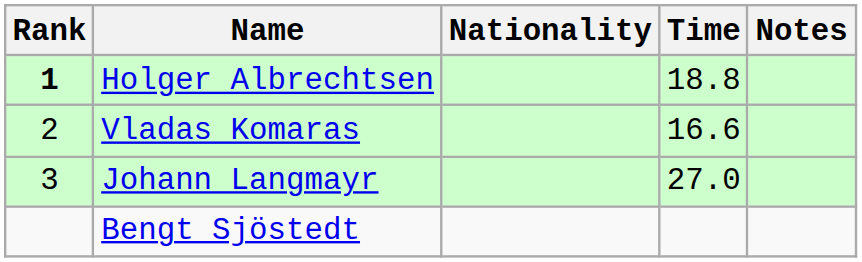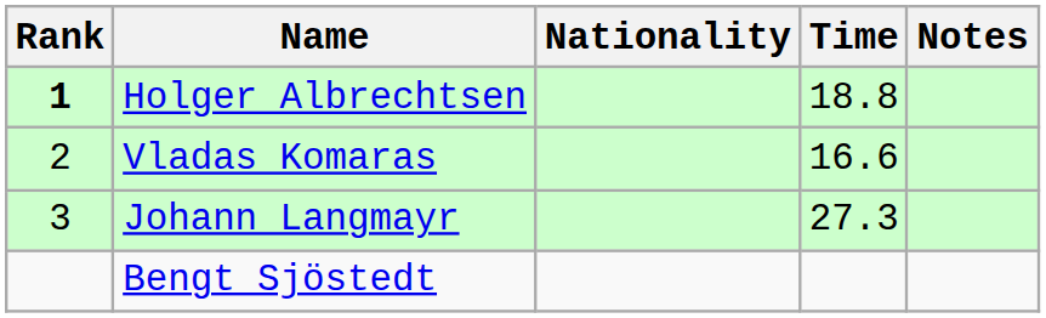Johann Langmayr | Time: 27.0 -> 27.3
